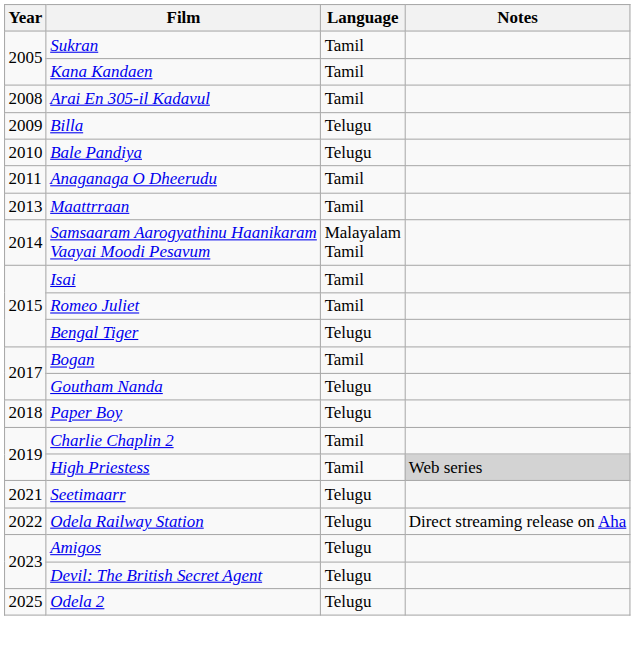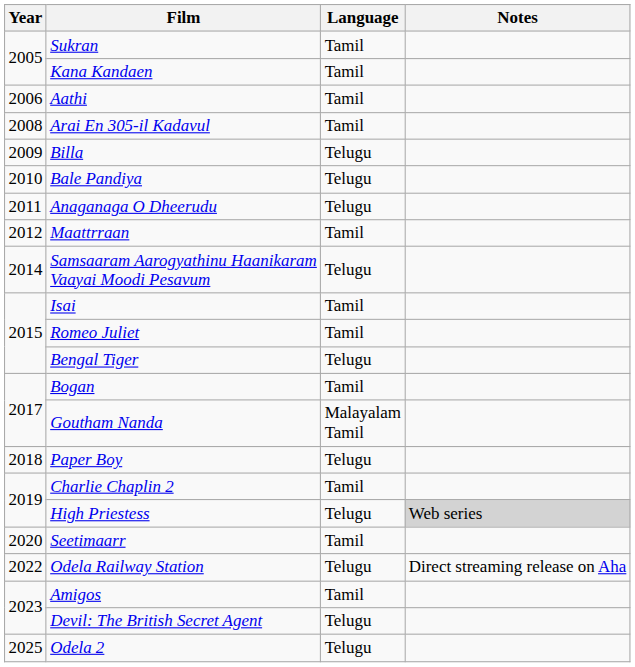+ row: 2006 | Aathi | Tamil
Anaganaga O Dheerudu | Language: Tamil -> Telugu
Maattrraan | Year: 2013 -> 2012
Samsaaram Aarogyathinu Haanikaram Vaayai Moodi Pesavum | Language: Malayalam Tamil -> Telugu
Goutham Nanda | Language: Telugu -> Malayalam Tamil
High Priestess | Language: Tamil -> Telugu
Seetimaarr | Year: 2021 -> 2020
Seetimaarr | Language: Telugu -> Tamil
Amigos | Language: Telugu -> Tamil
